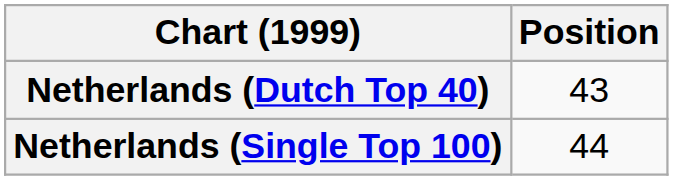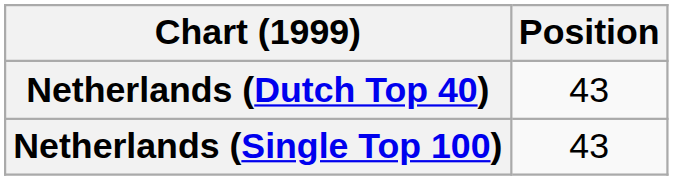Netherlands (Single Top 100) | Position: 44 -> 43
